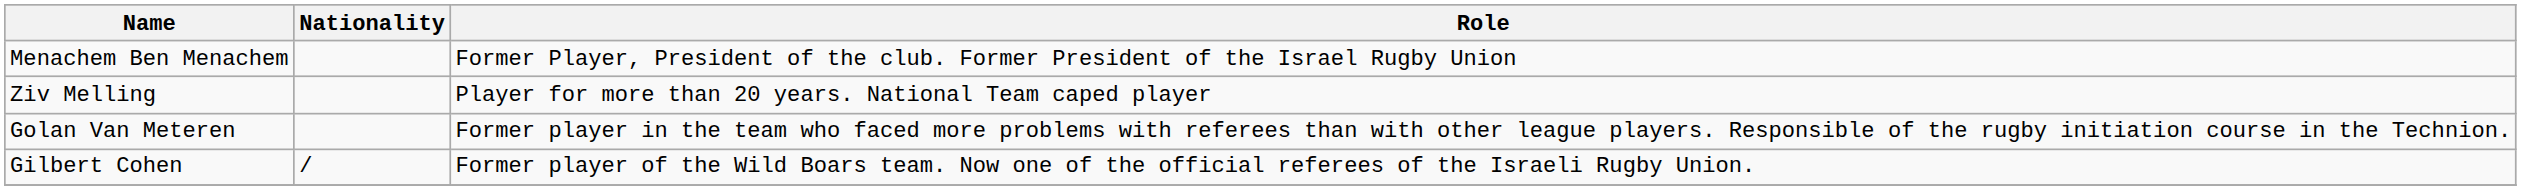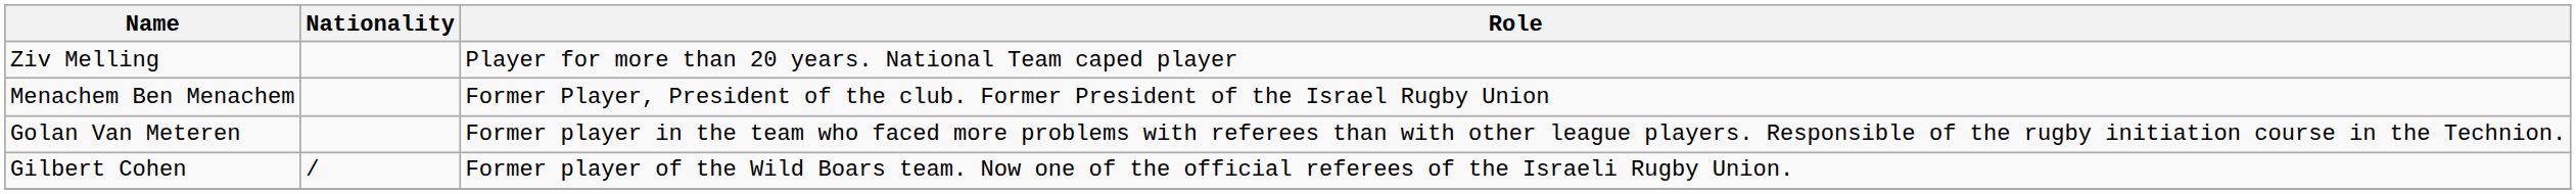rows swapped: Menachem Ben Menachem <-> Ziv Melling
